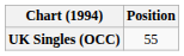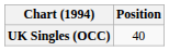UK Singles (OCC) | Position: 55 -> 40
